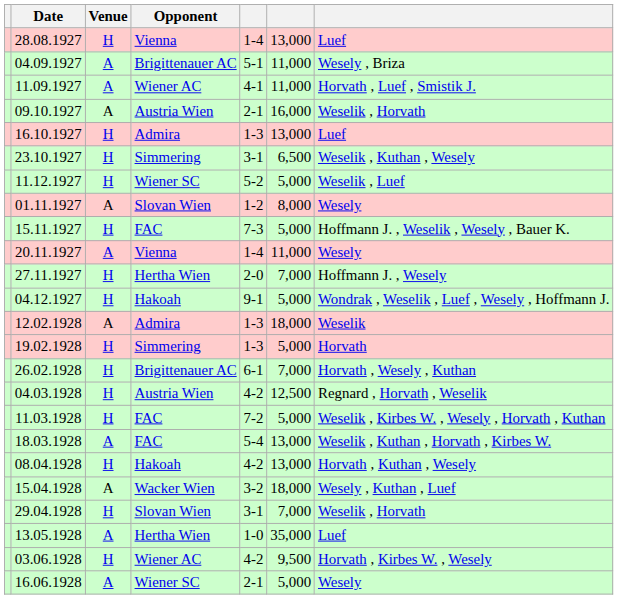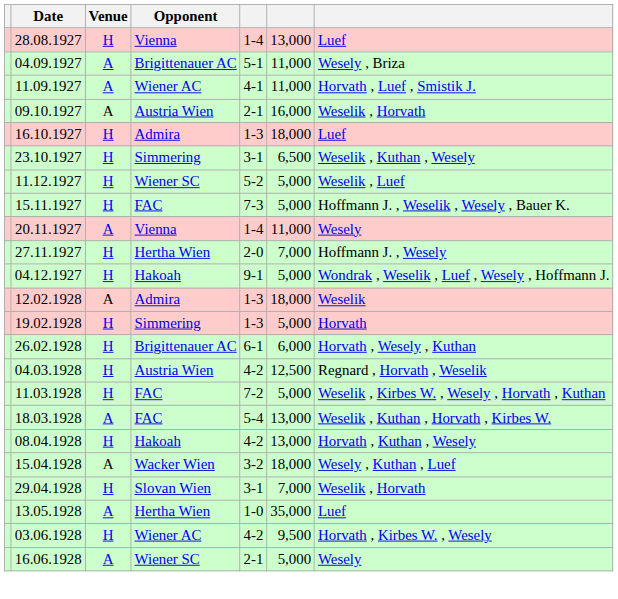16.10.1927 | column 6: 13,000 -> 18,000
- row: 01.11.1927 | A | Slovan Wien | 1-2 | 8,000 | Wesely
26.02.1928 | column 6: 7,000 -> 6,000
